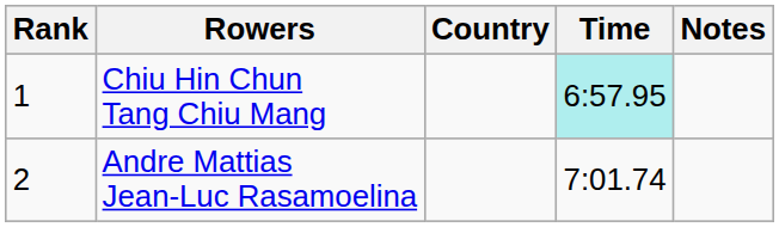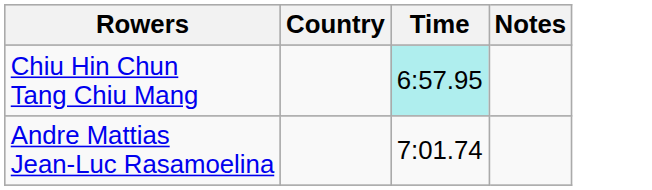- column: Rank | 1 | 2
